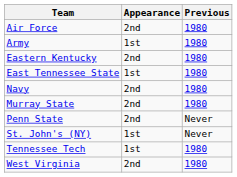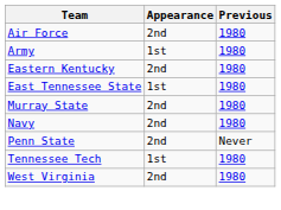rows swapped: Navy <-> Murray State
- row: St. John's (NY) | 1st | Never
